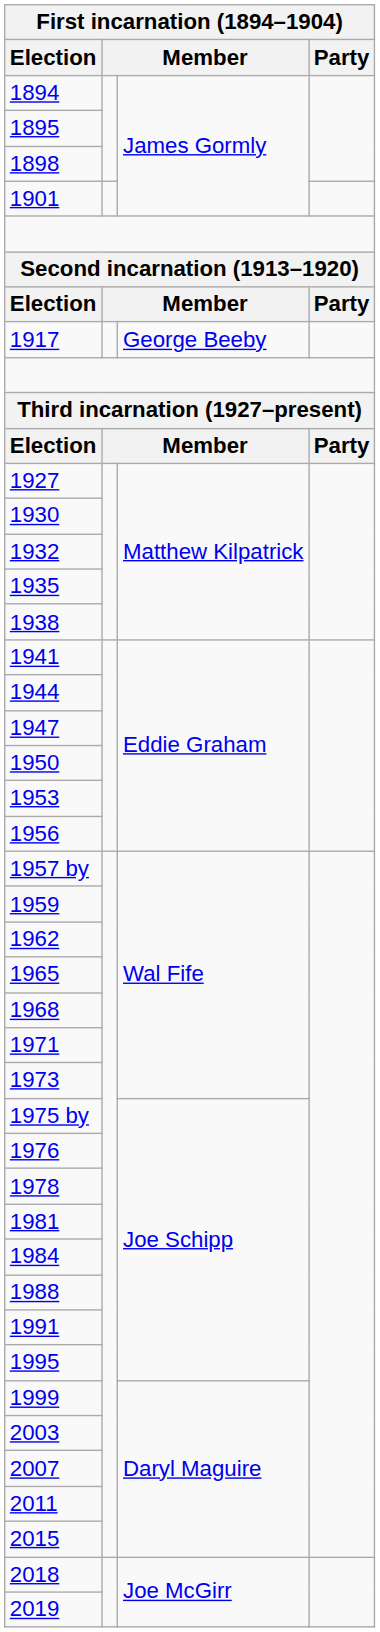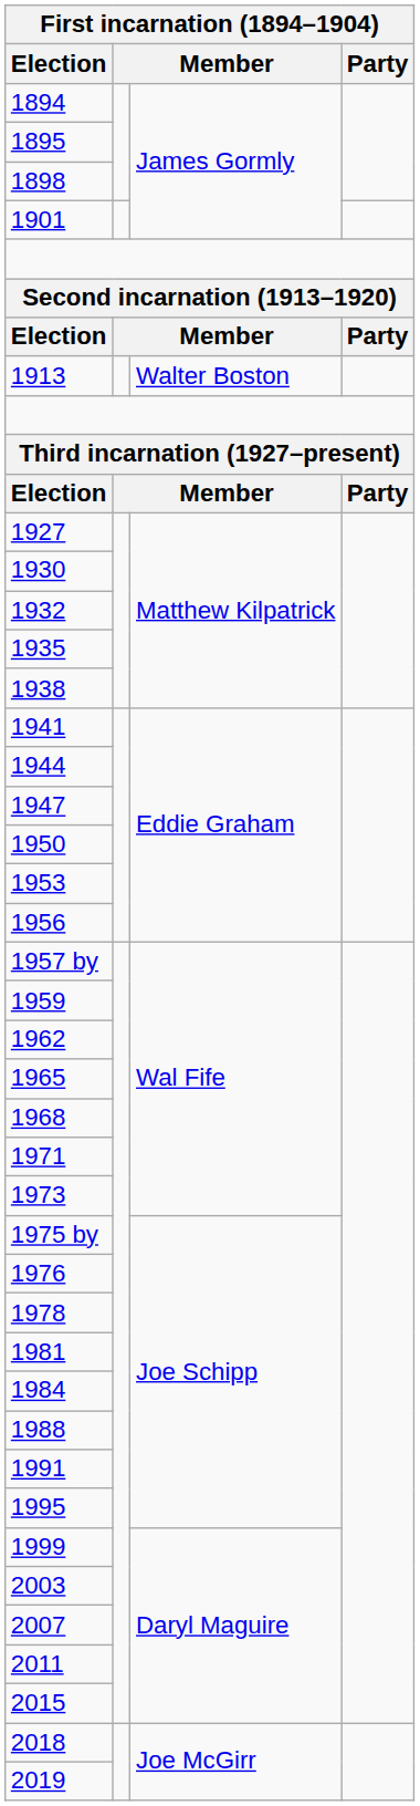+ row: 1913 | Walter Boston
- row: 1917 | George Beeby
